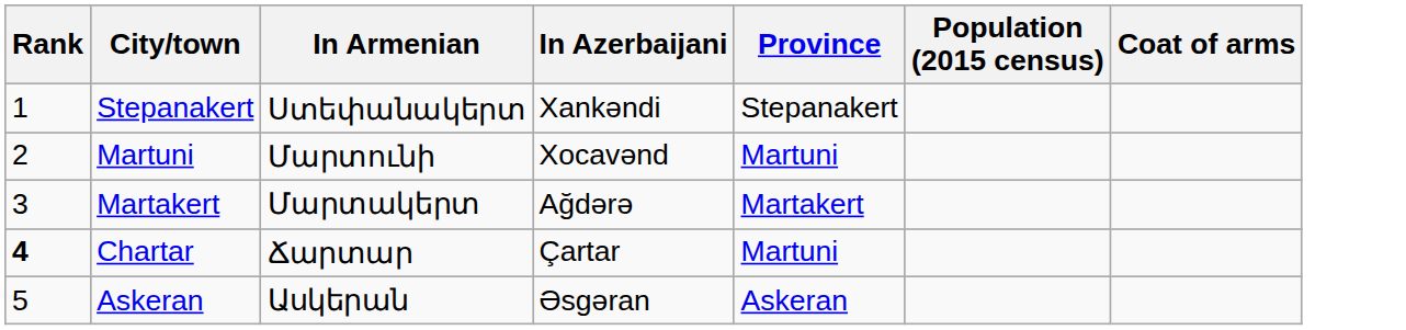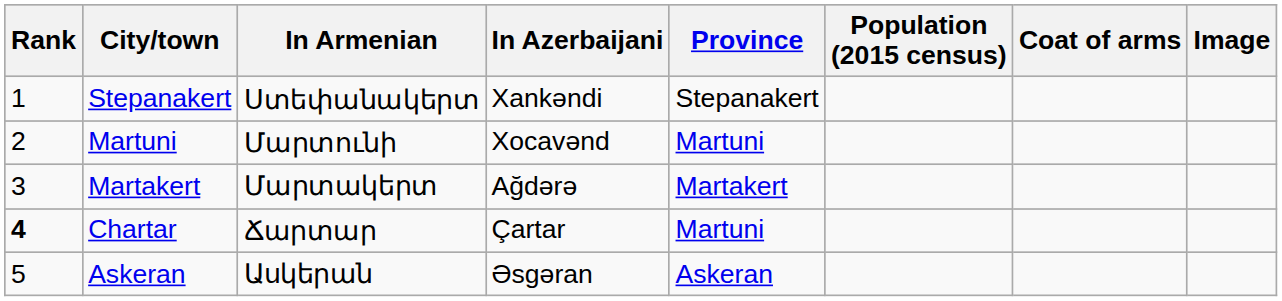+ column: Image
